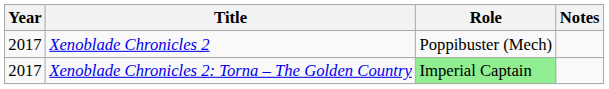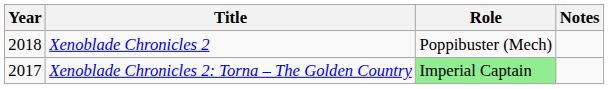Xenoblade Chronicles 2 | Year: 2017 -> 2018
